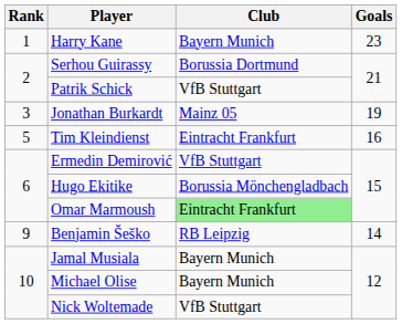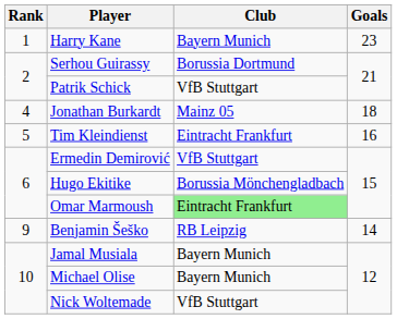Jonathan Burkardt | Rank: 3 -> 4
Jonathan Burkardt | Goals: 19 -> 18
